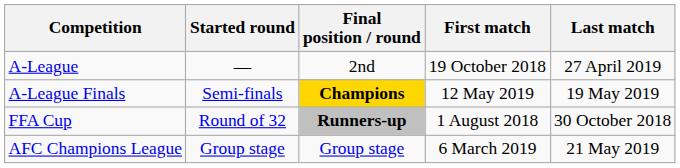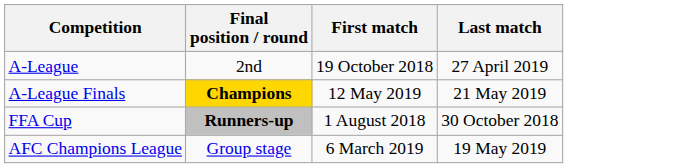- column: Started round | — | Semi-finals | Round of 32 | Group stage
A-League Finals | Last match: 19 May 2019 -> 21 May 2019
AFC Champions League | Last match: 21 May 2019 -> 19 May 2019
